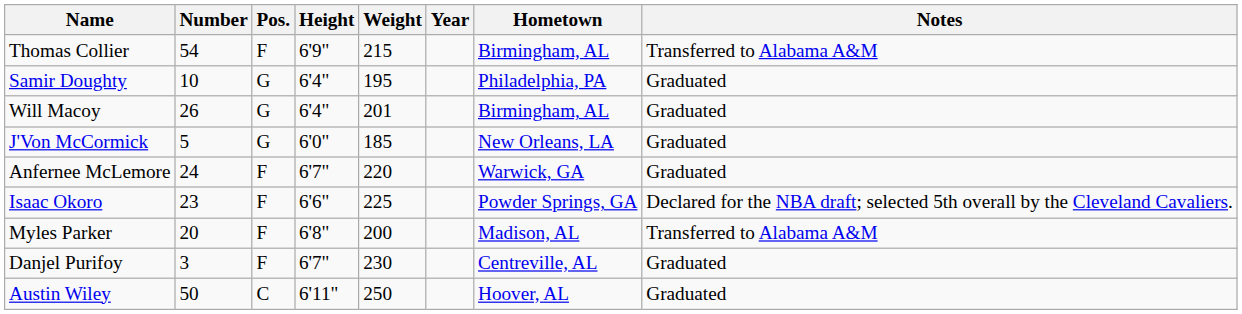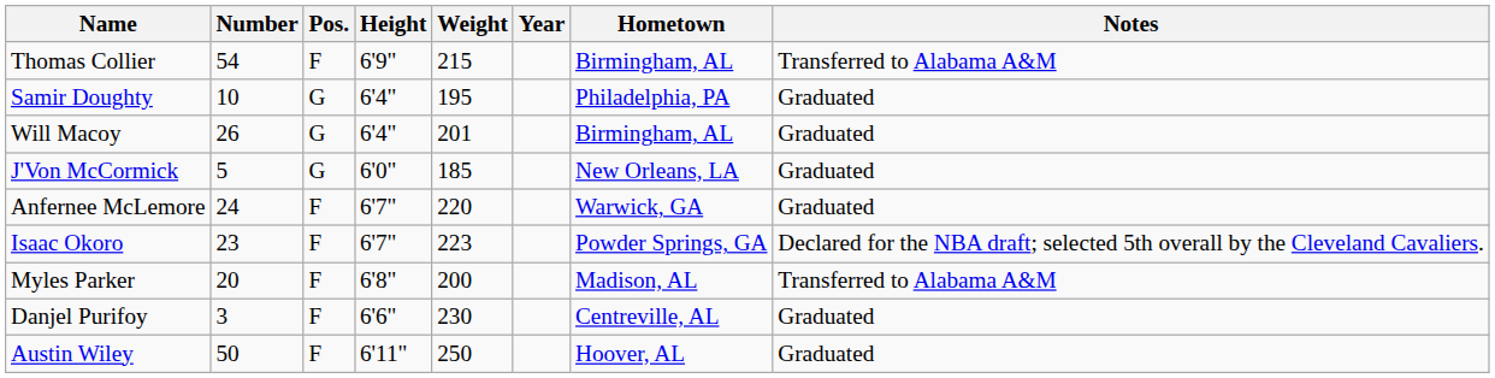Isaac Okoro | Height: 6'6" -> 6'7"
Isaac Okoro | Weight: 225 -> 223
Danjel Purifoy | Height: 6'7" -> 6'6"
Austin Wiley | Pos.: C -> F
